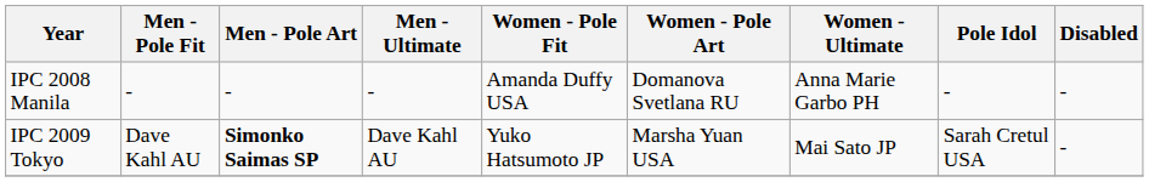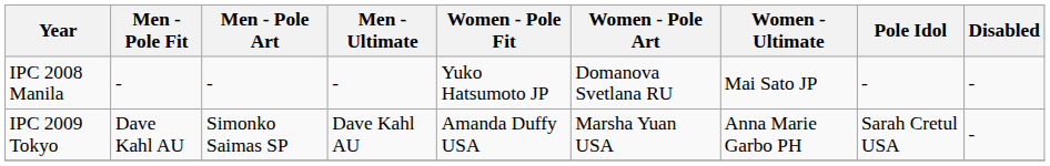IPC 2008 Manila | Women - Pole Fit: Amanda Duffy USA -> Yuko Hatsumoto JP
IPC 2008 Manila | Women - Ultimate: Anna Marie Garbo PH -> Mai Sato JP
IPC 2009 Tokyo | Men - Pole Art: bold -> normal
IPC 2009 Tokyo | Women - Pole Fit: Yuko Hatsumoto JP -> Amanda Duffy USA
IPC 2009 Tokyo | Women - Ultimate: Mai Sato JP -> Anna Marie Garbo PH
